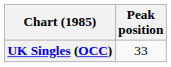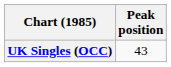UK Singles (OCC) | Peak position: 33 -> 43
